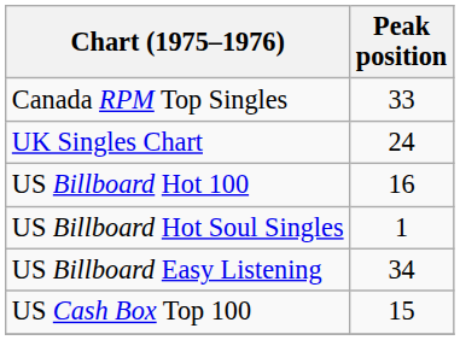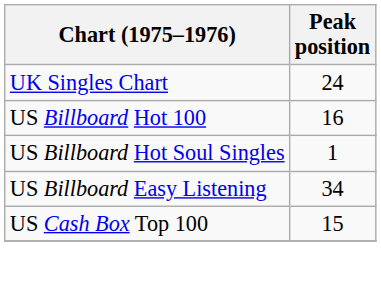- row: Canada RPM Top Singles | 33
